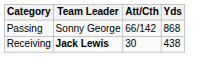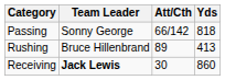Passing | Yds: 868 -> 818
+ row: Rushing | Bruce Hillenbrand | 89 | 413
Receiving | Yds: 438 -> 860
